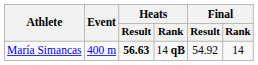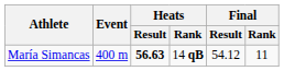María Simancas | Final / Result: 54.92 -> 54.12
María Simancas | Final / Rank: 14 -> 11
